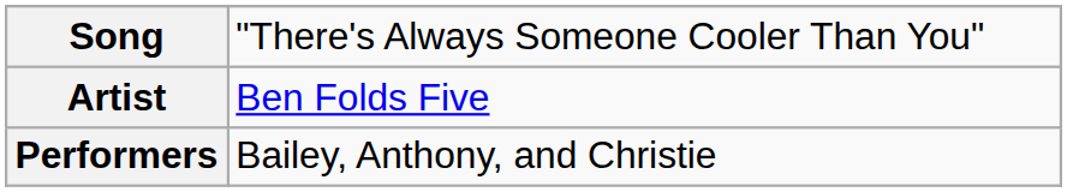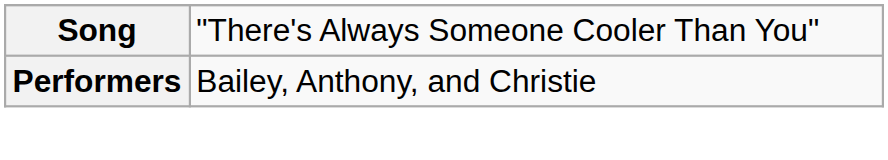- row: Artist | Ben Folds Five
